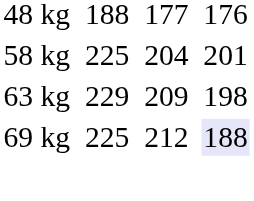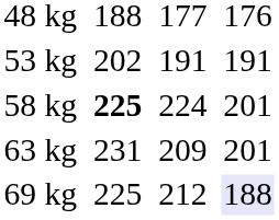+ row: 53 kg | 202 | 191 | 191
58 kg | column 3: normal -> bold
58 kg | column 5: 204 -> 224
63 kg | column 3: 229 -> 231
63 kg | column 7: 198 -> 201
